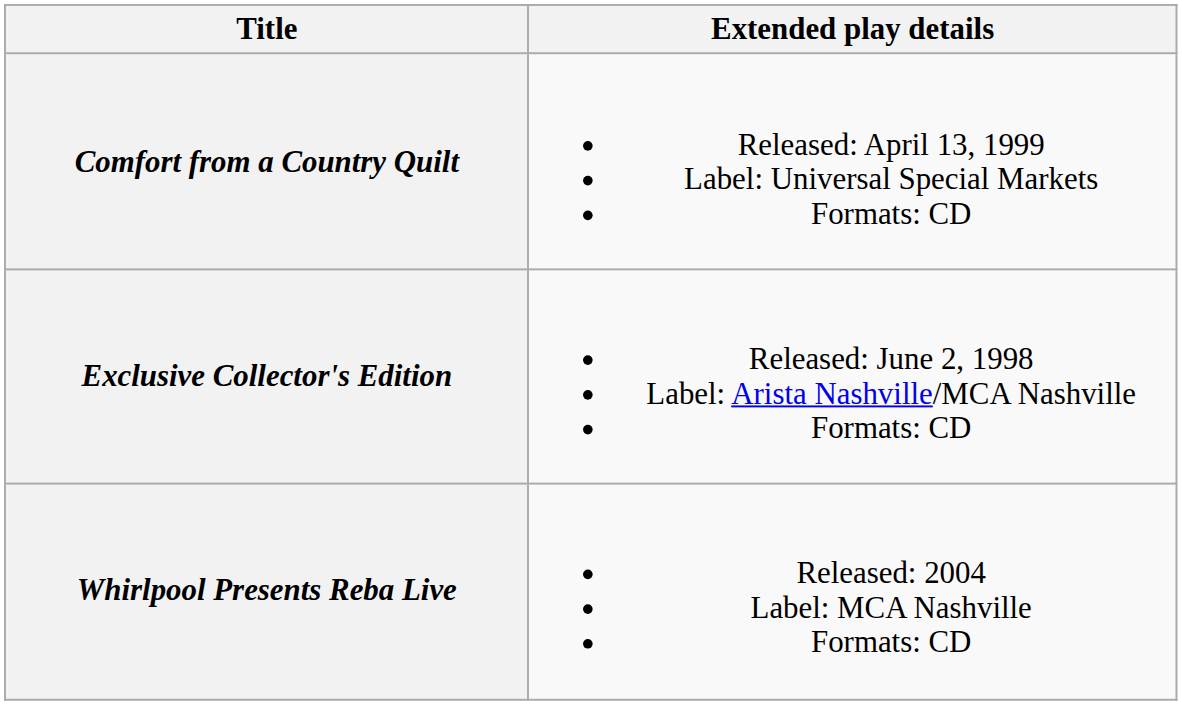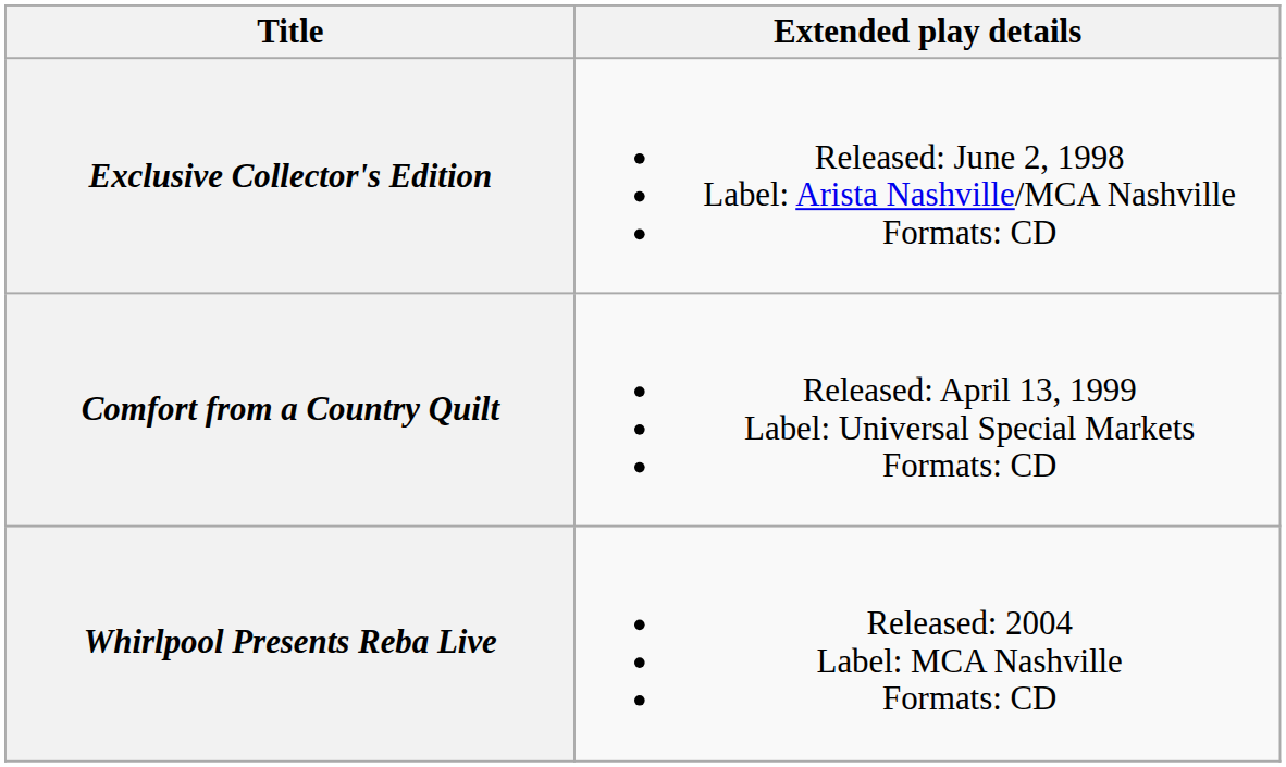rows swapped: Exclusive Collector's Edition <-> Comfort from a Country Quilt
